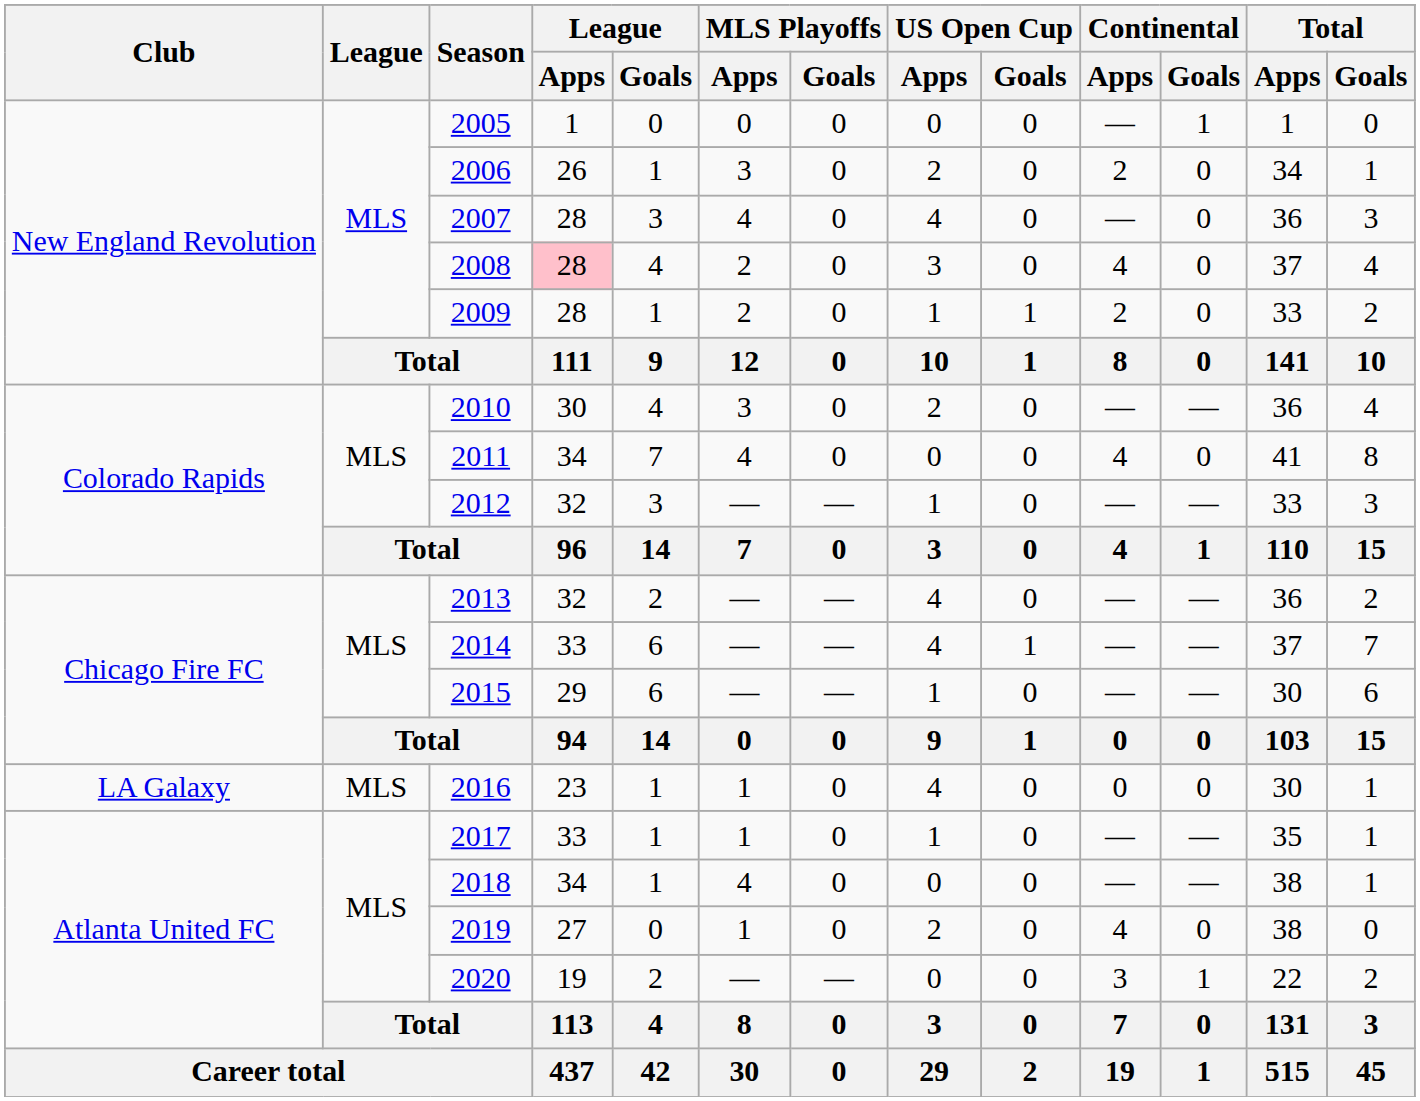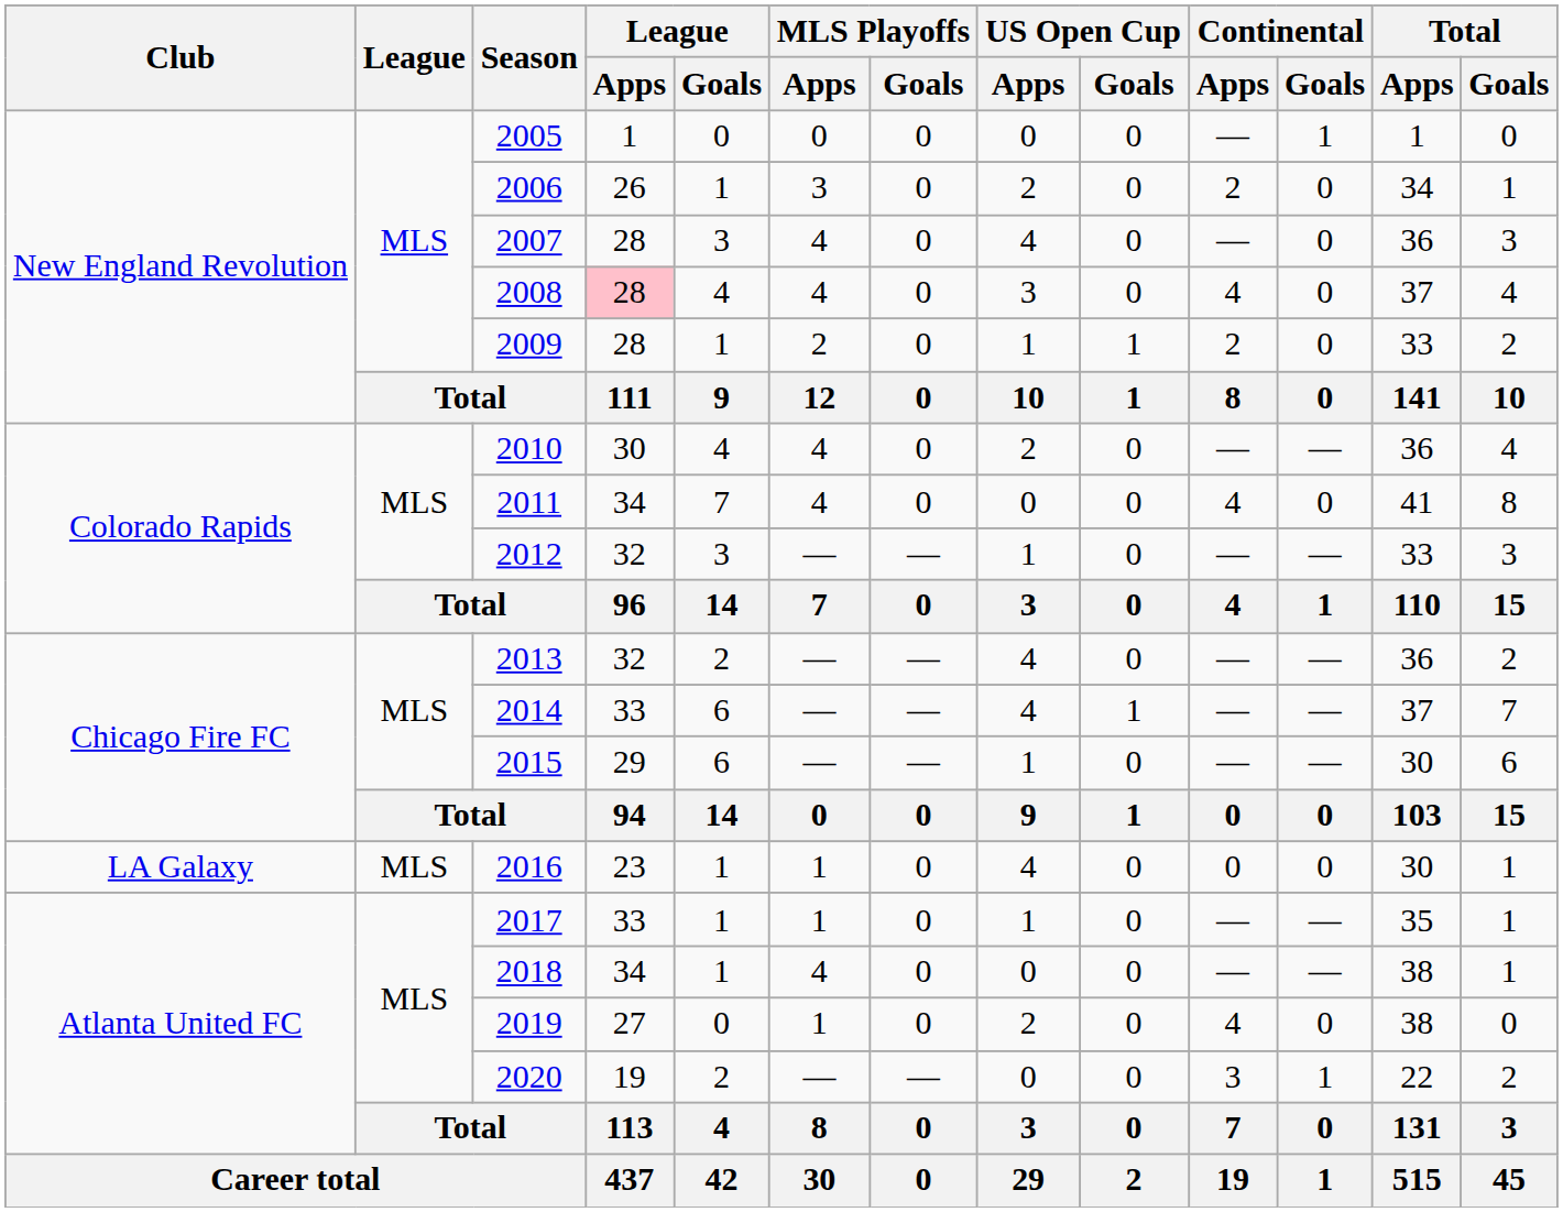2008 | MLS Playoffs / Apps: 2 -> 4
2010 | MLS Playoffs / Apps: 3 -> 4
